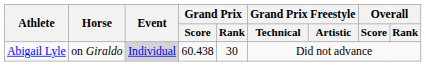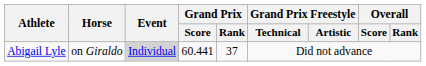Abigail Lyle | Grand Prix / Score: 60.438 -> 60.441
Abigail Lyle | Grand Prix / Rank: 30 -> 37
